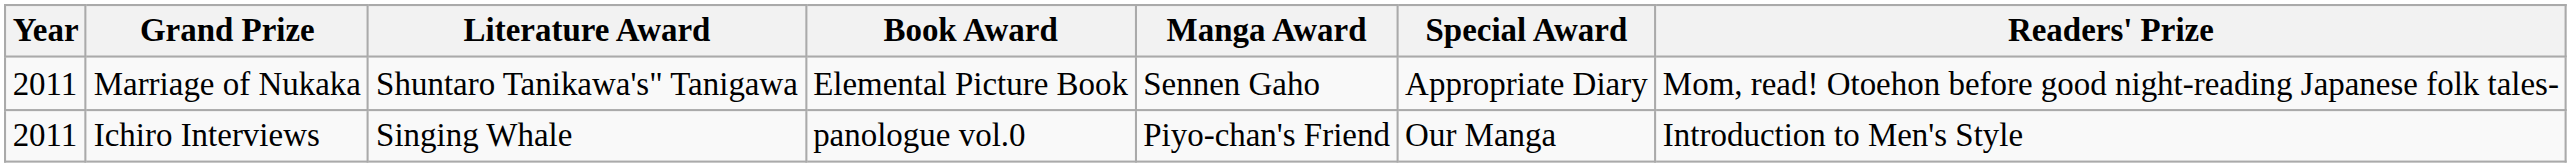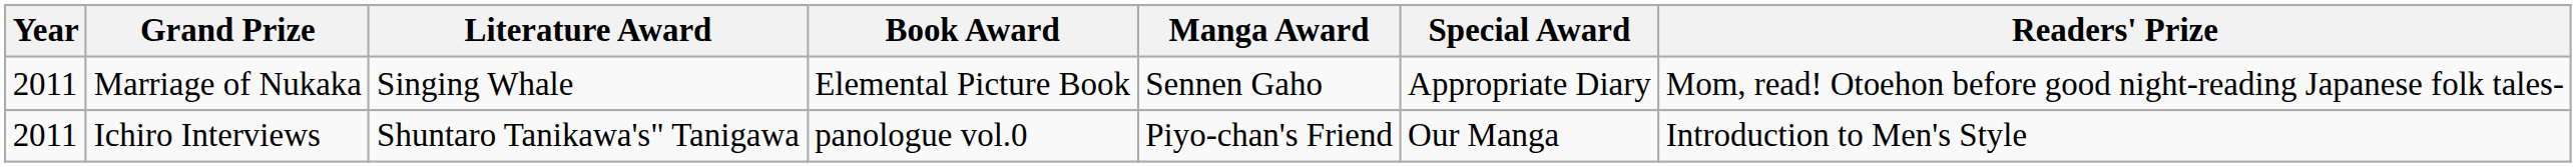Marriage of Nukaka | Literature Award: Shuntaro Tanikawa's" Tanigawa -> Singing Whale
Ichiro Interviews | Literature Award: Singing Whale -> Shuntaro Tanikawa's" Tanigawa
